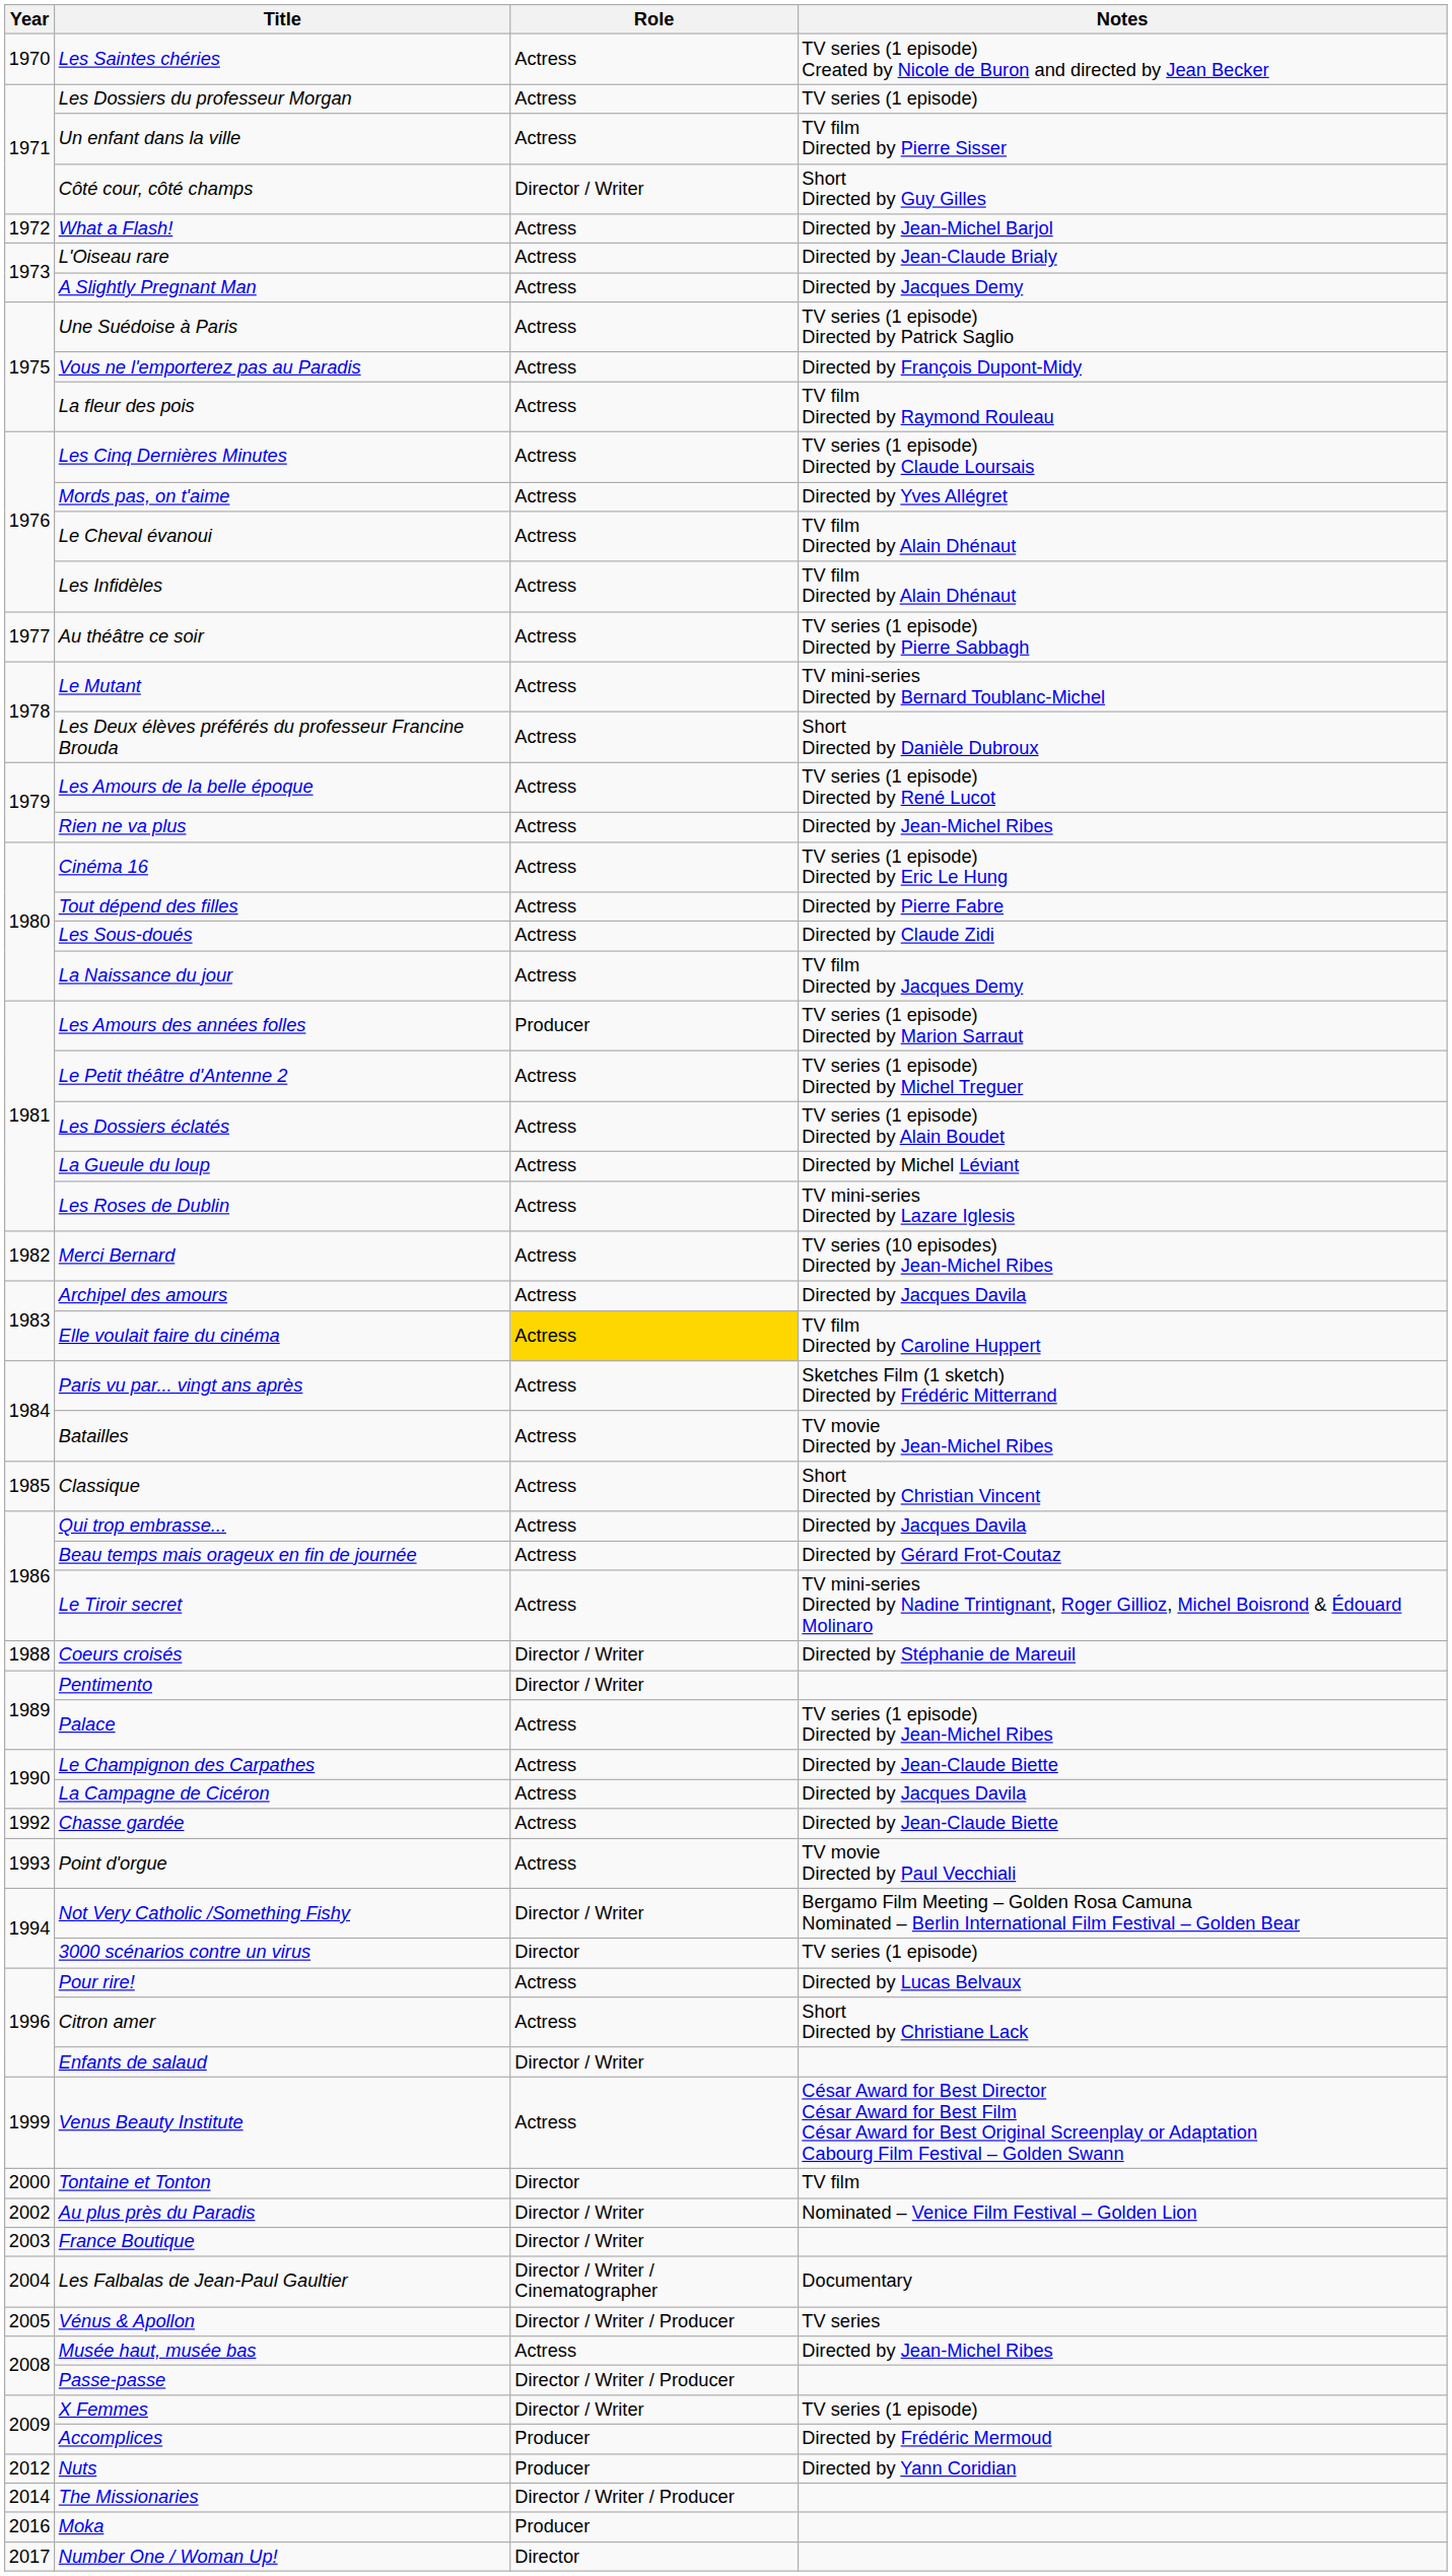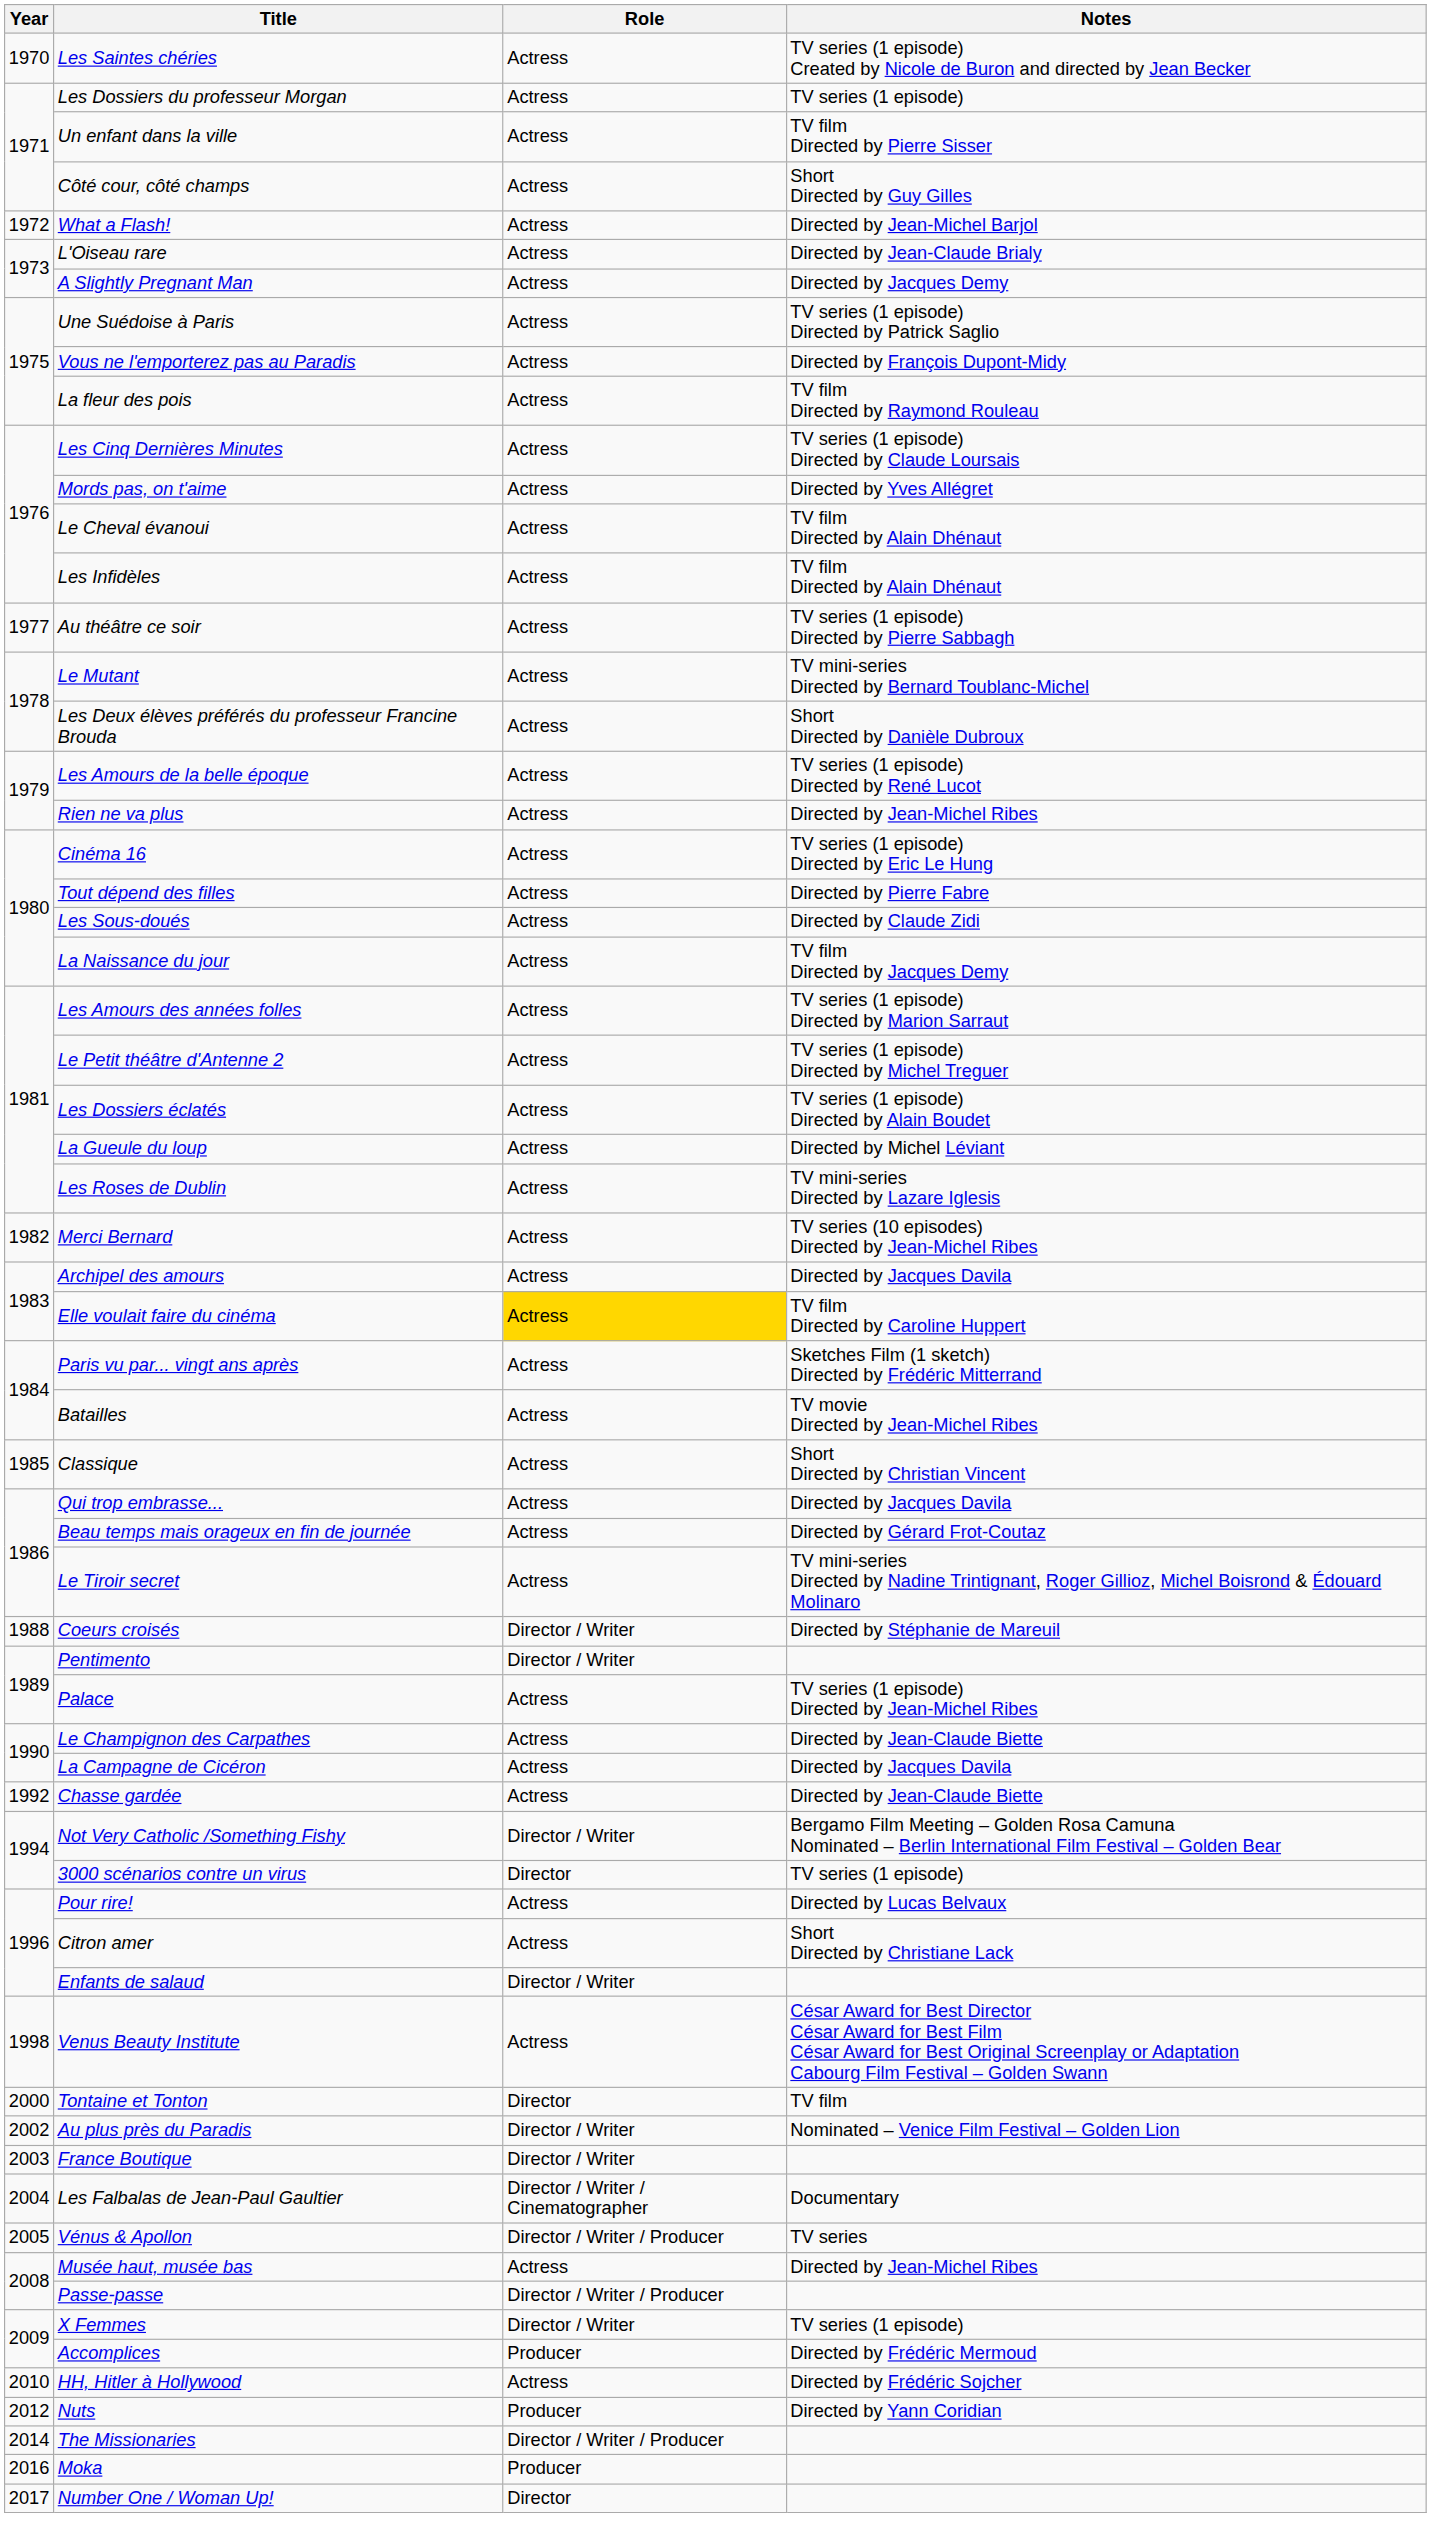Côté cour, côté champs | Role: Director / Writer -> Actress
Les Amours des années folles | Role: Producer -> Actress
- row: 1993 | Point d'orgue | Actress | TV movie Directed by Paul Vecchiali
Venus Beauty Institute | Year: 1999 -> 1998
+ row: 2010 | HH, Hitler à Hollywood | Actress | Directed by Frédéric Sojcher
